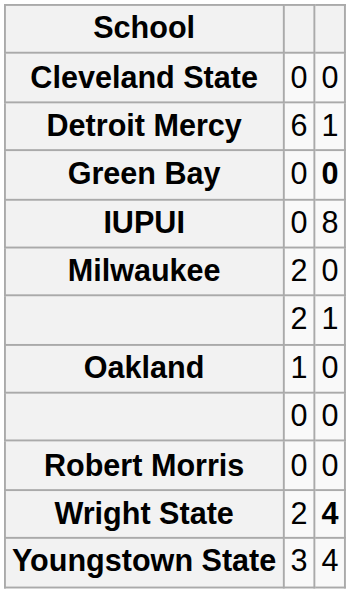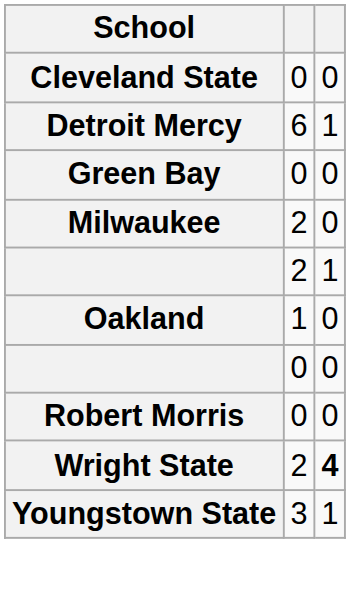Green Bay | column 3: bold -> normal
- row: IUPUI | 0 | 8
Youngstown State | column 3: 4 -> 1
